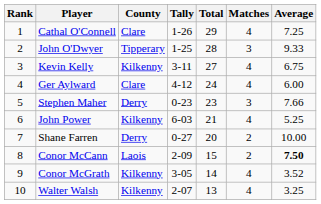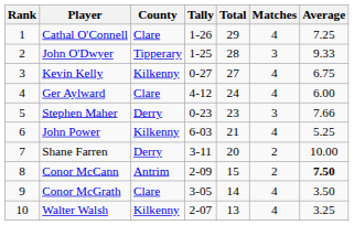Kevin Kelly | Tally: 3-11 -> 0-27
Shane Farren | Tally: 0-27 -> 3-11
Conor McCann | County: Laois -> Antrim
Conor McGrath | County: Kilkenny -> Clare
Conor McGrath | Average: 3.52 -> 3.50
